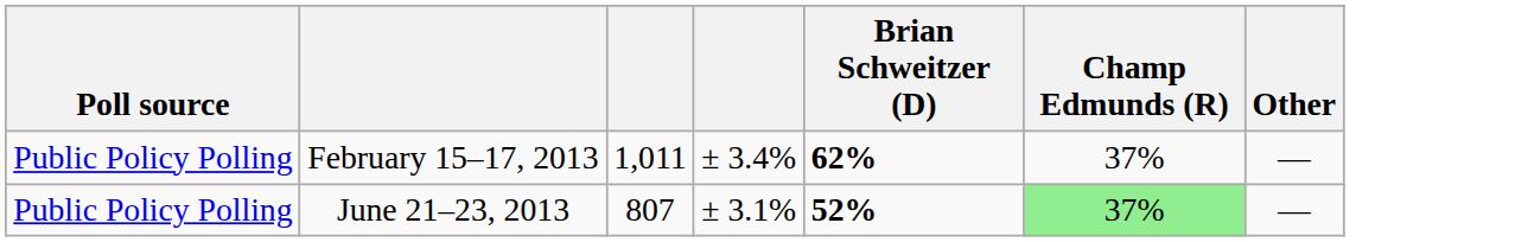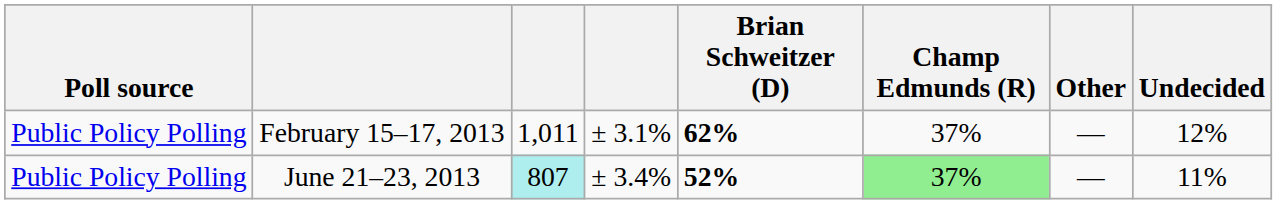+ column: Undecided | 12% | 11%
February 15–17, 2013 | column 4: ± 3.4% -> ± 3.1%
June 21–23, 2013 | column 3: no background -> paleturquoise background
June 21–23, 2013 | column 4: ± 3.1% -> ± 3.4%
